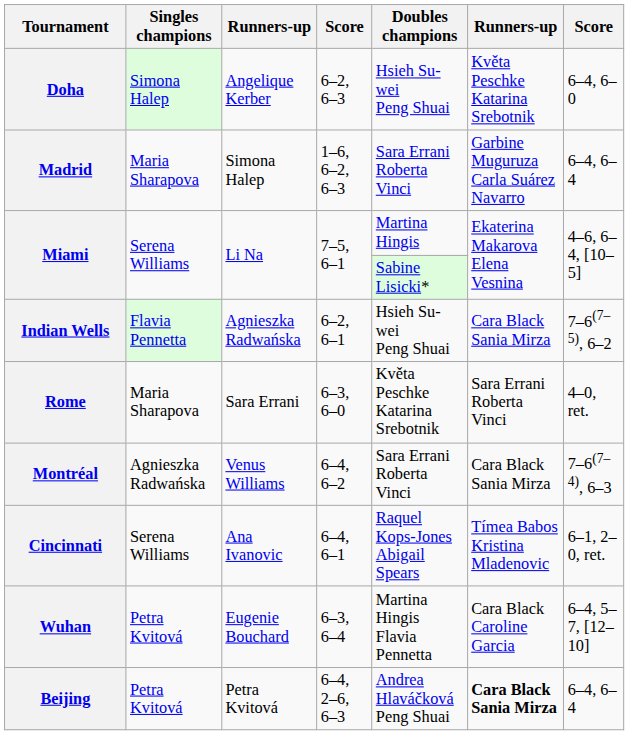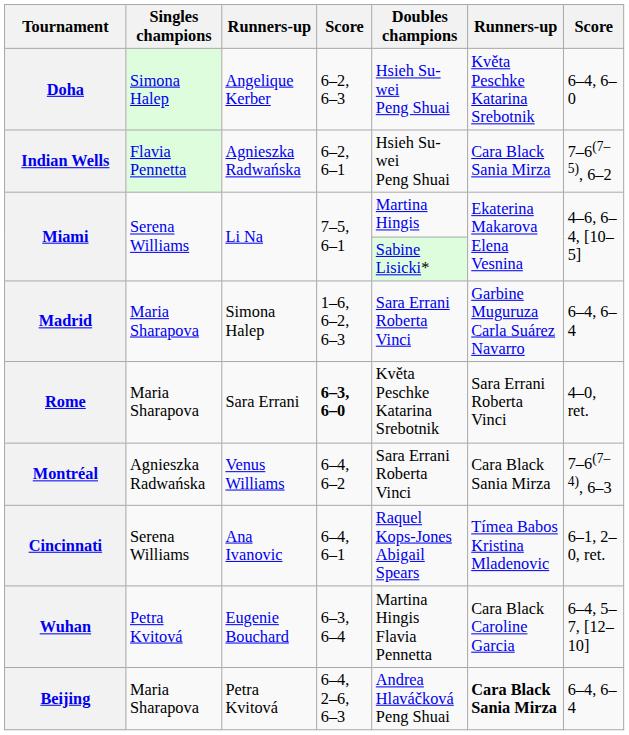rows swapped: Indian Wells <-> Madrid
Rome | column 4: normal -> bold
Beijing | Singles champions: Petra Kvitová -> Maria Sharapova
